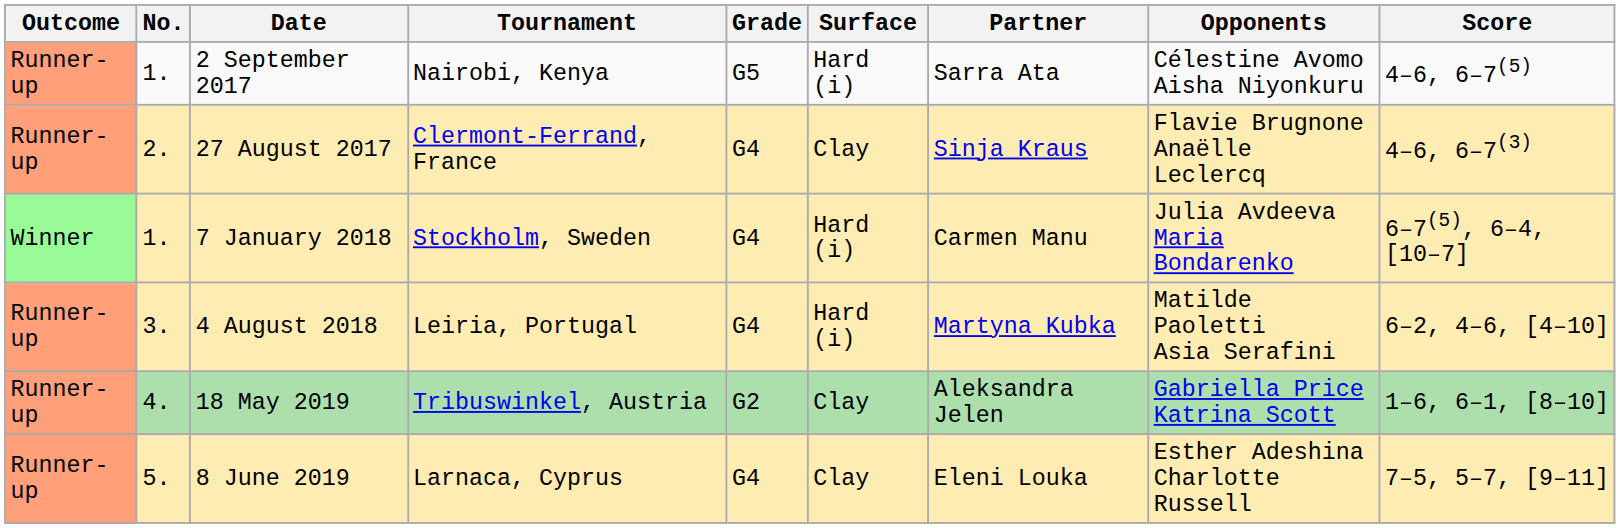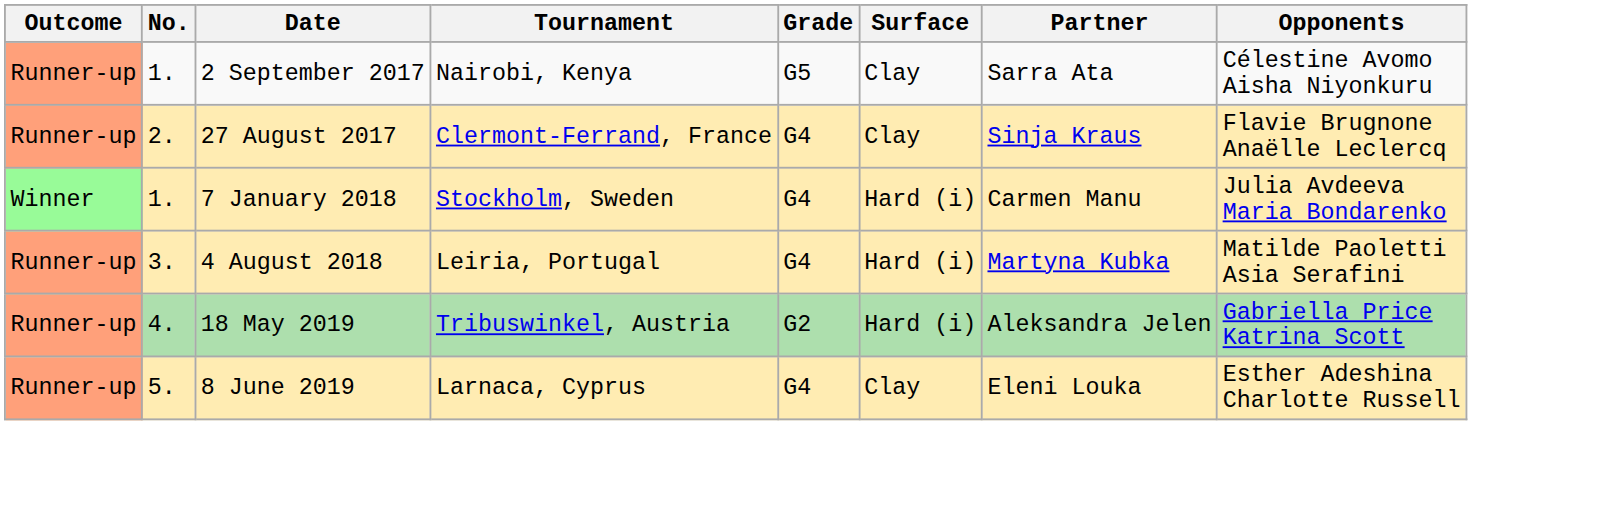- column: Score | 4–6, 6–7(5) | 4–6, 6–7(3) | 6–7(5), 6–4, [10–7] | 6–2, 4–6, [4–10] | 1–6, 6–1, [8–10] | 7–5, 5–7, [9–11]
2 September 2017 | Surface: Hard (i) -> Clay
18 May 2019 | Surface: Clay -> Hard (i)
